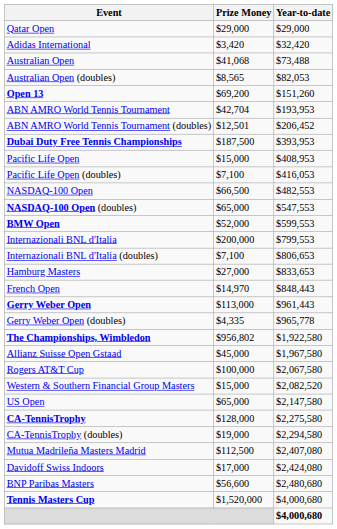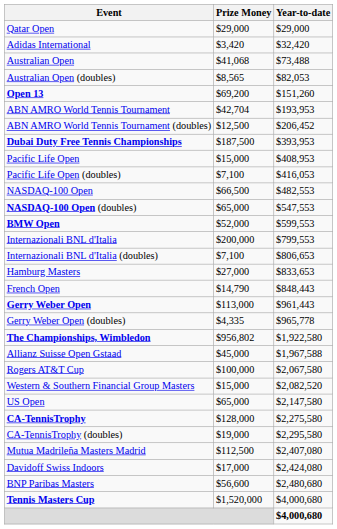ABN AMRO World Tennis Tournament (doubles) | Prize Money: $12,501 -> $12,500
French Open | Prize Money: $14,970 -> $14,790
Allianz Suisse Open Gstaad | Year-to-date: $1,967,580 -> $1,967,588
CA-TennisTrophy (doubles) | Year-to-date: $2,294,580 -> $2,295,580
